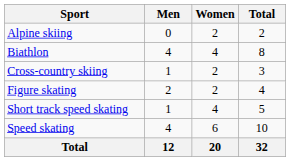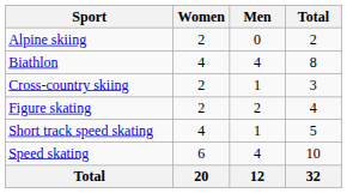columns swapped: Men <-> Women
